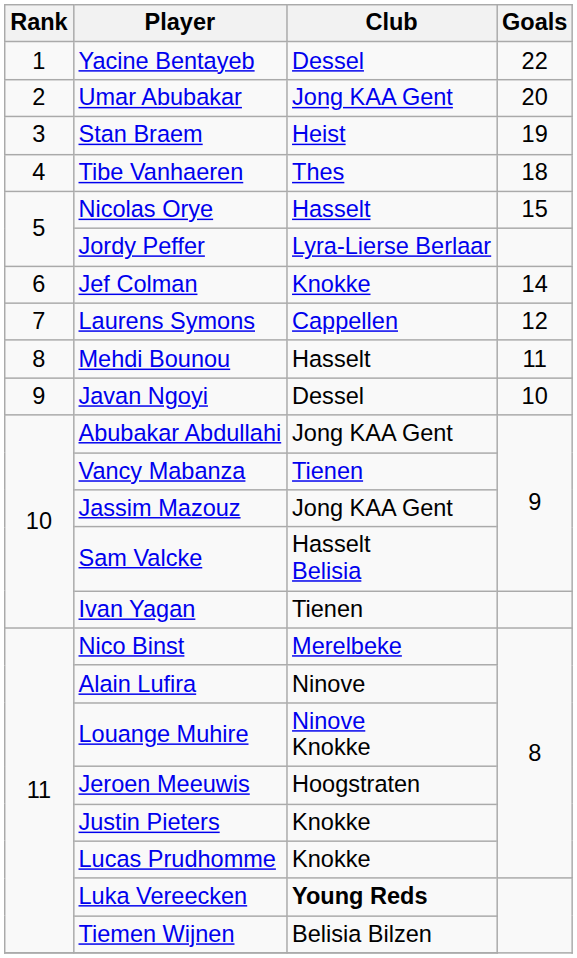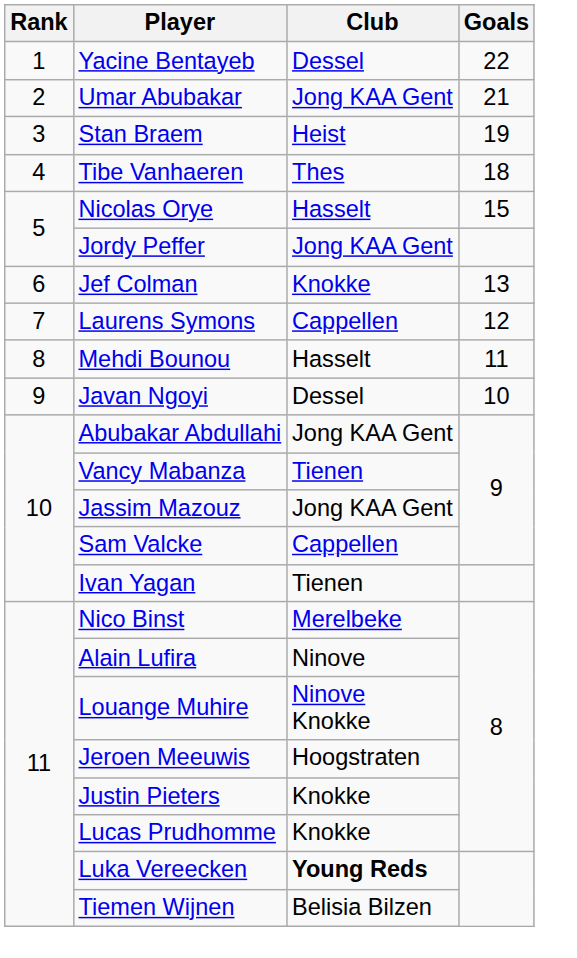Umar Abubakar | Goals: 20 -> 21
Jordy Peffer | Club: Lyra-Lierse Berlaar -> Jong KAA Gent
Jef Colman | Goals: 14 -> 13
Sam Valcke | Club: Hasselt Belisia -> Cappellen
